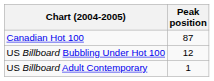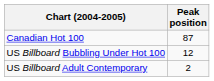US Billboard Adult Contemporary | Peak position: 1 -> 2
